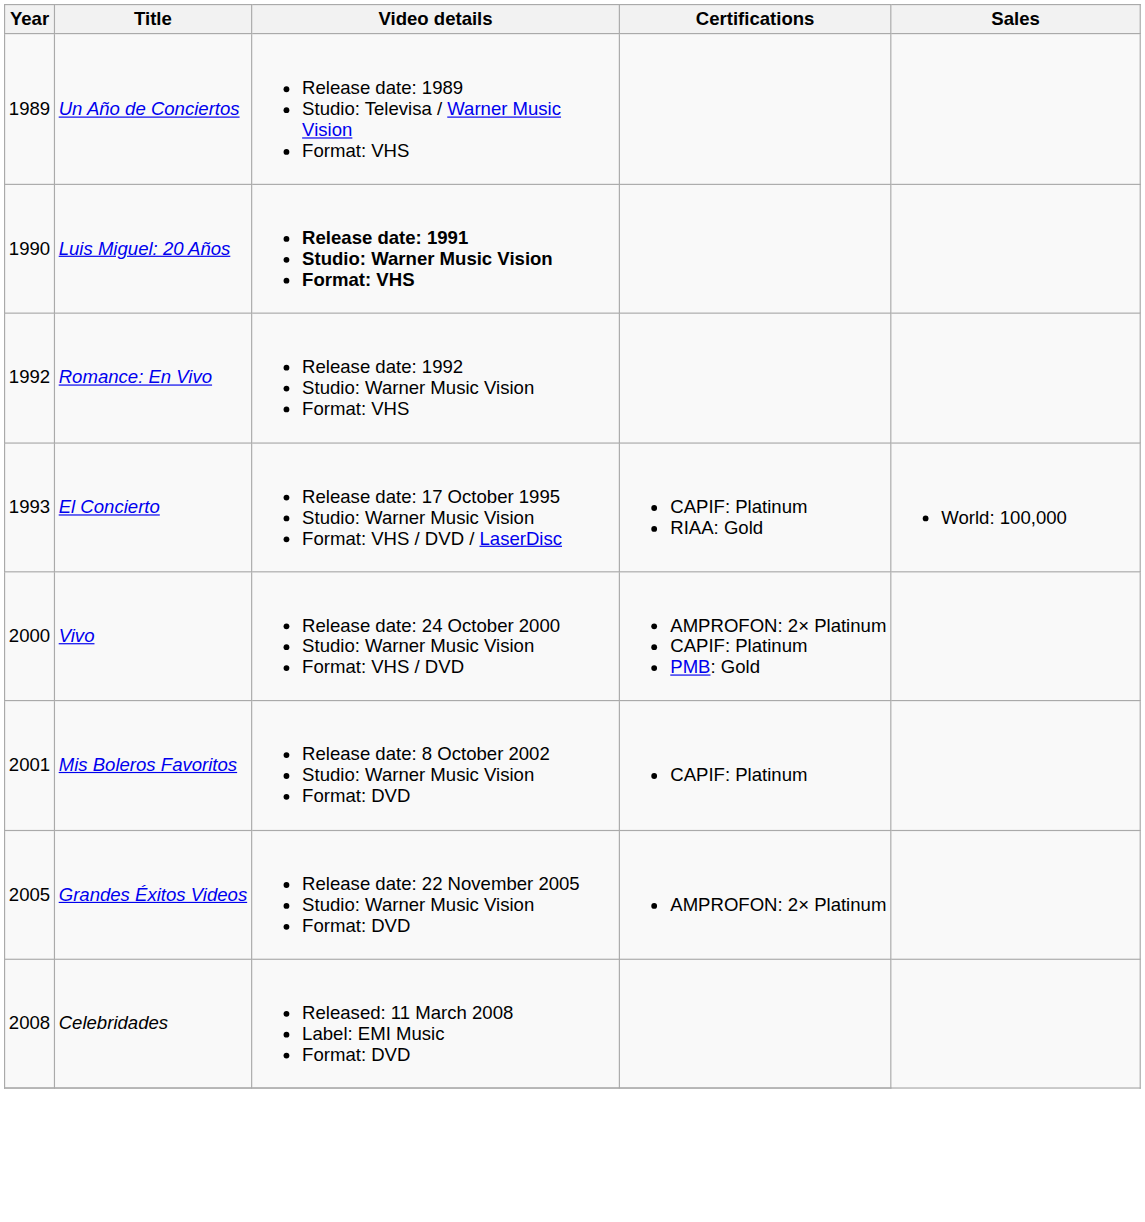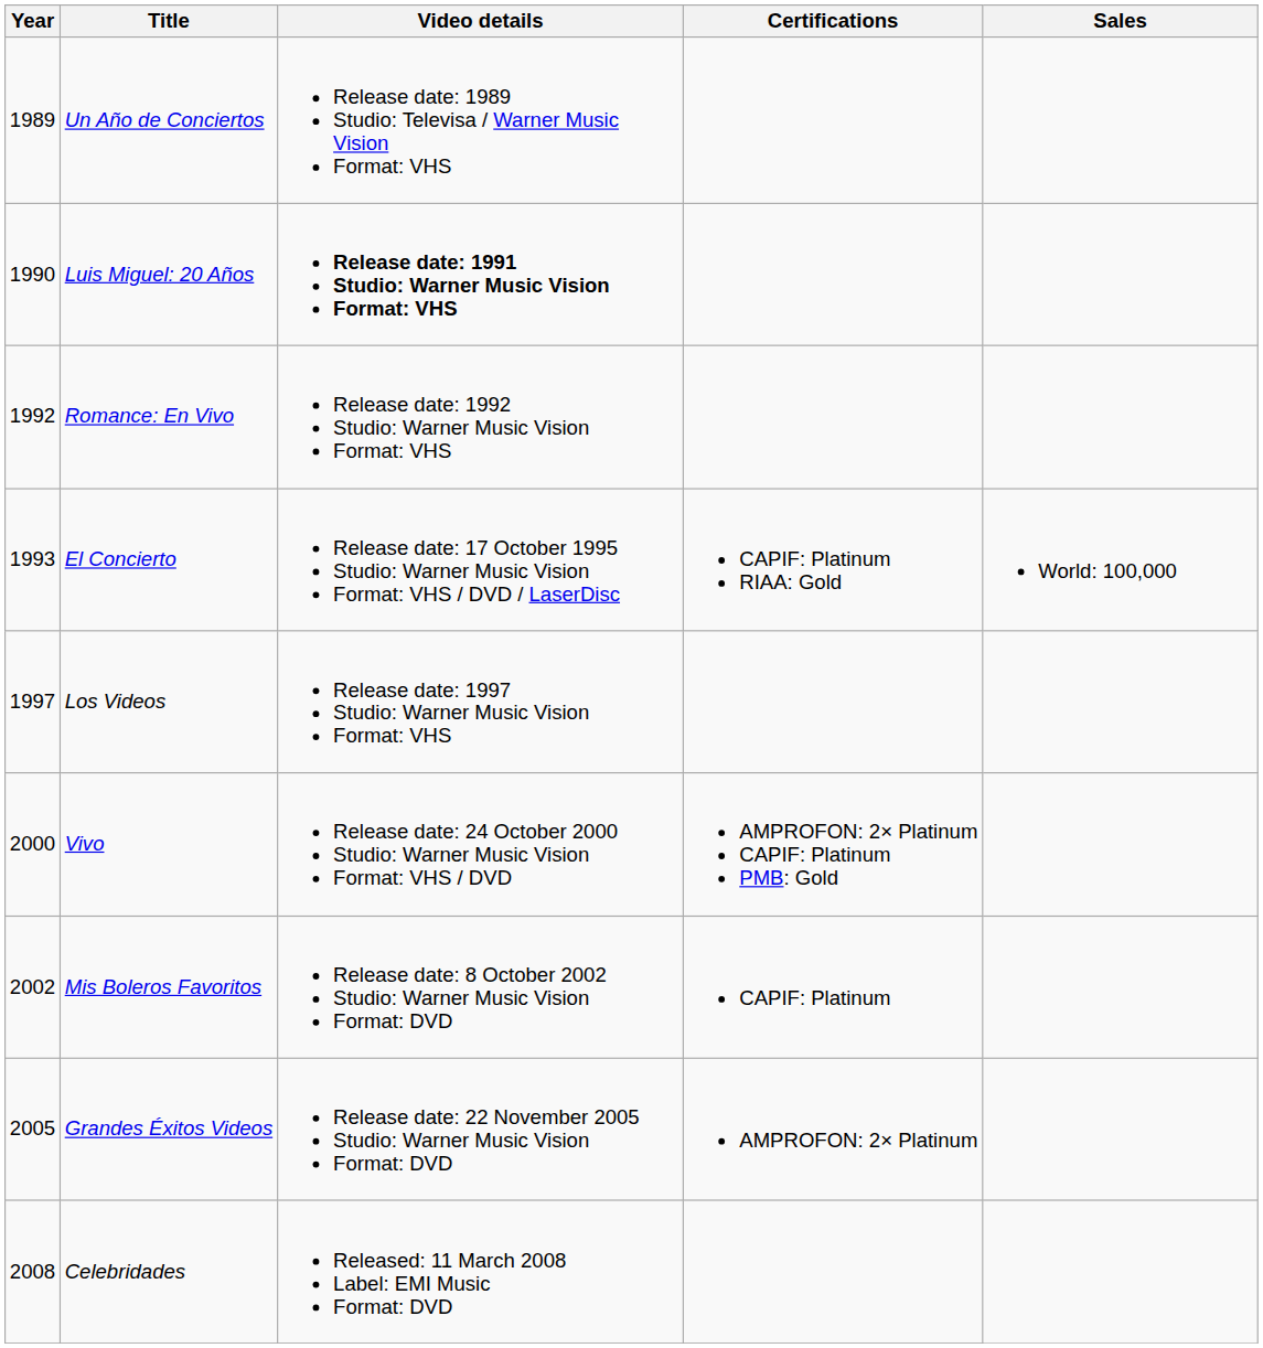+ row: 1997 | Los Videos | Release date: 1997 Studio: Warner Music Vision Format: VHS
Mis Boleros Favoritos | Year: 2001 -> 2002
